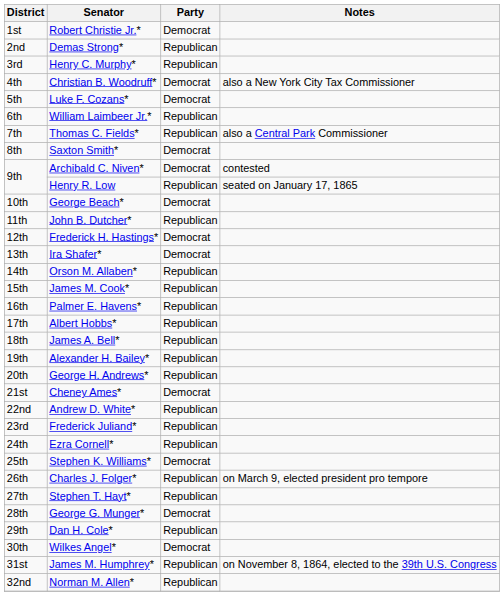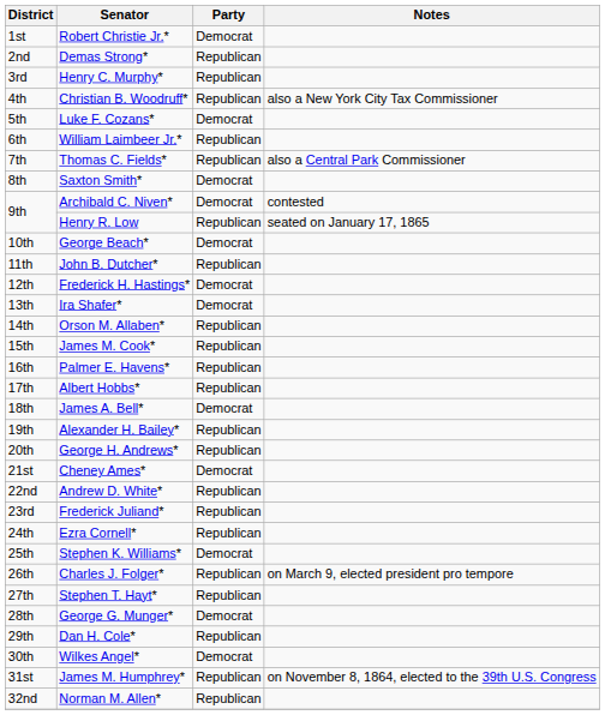Christian B. Woodruff* | Party: Democrat -> Republican
James A. Bell* | Party: Republican -> Democrat
